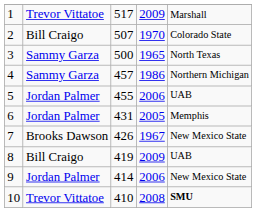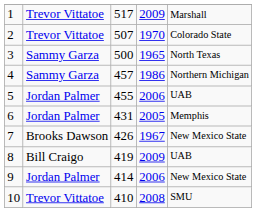2 | column 2: Bill Craigo -> Trevor Vittatoe
10 | column 5: bold -> normal
